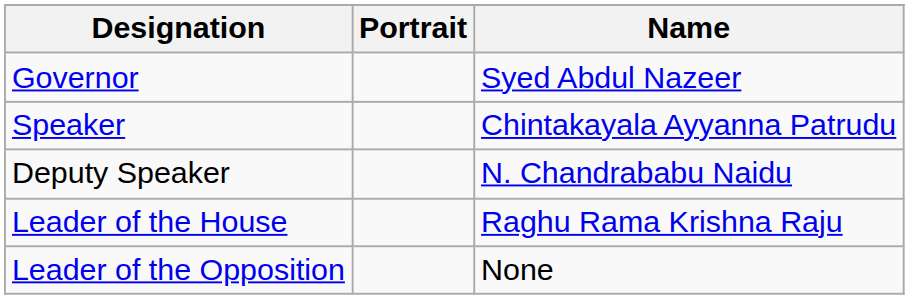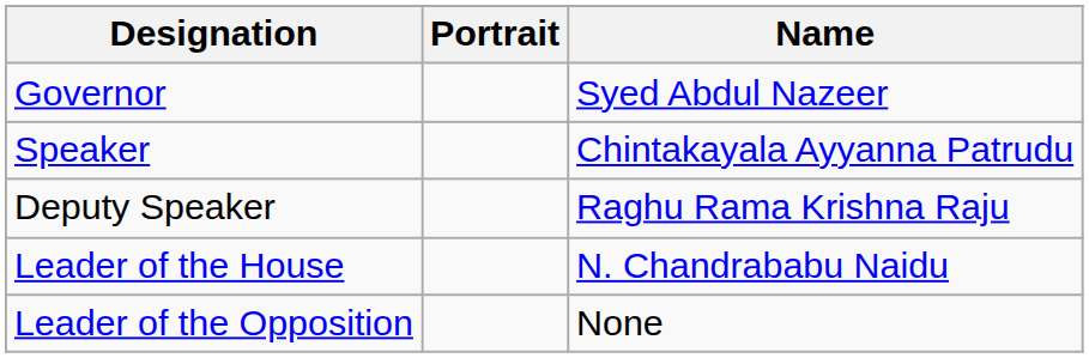Deputy Speaker | Name: N. Chandrababu Naidu -> Raghu Rama Krishna Raju
Leader of the House | Name: Raghu Rama Krishna Raju -> N. Chandrababu Naidu
